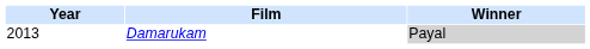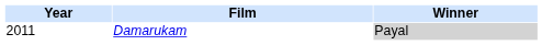Damarukam | Year: 2013 -> 2011
